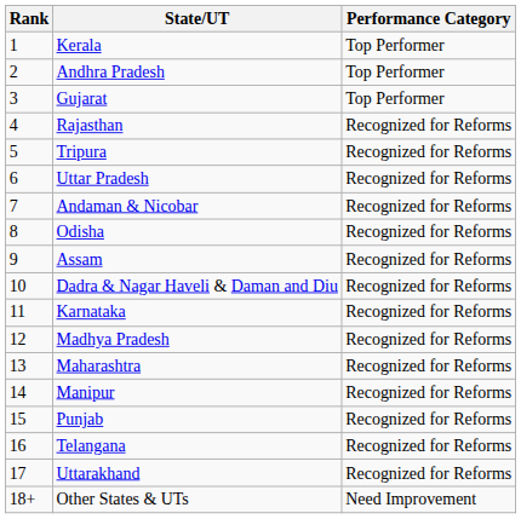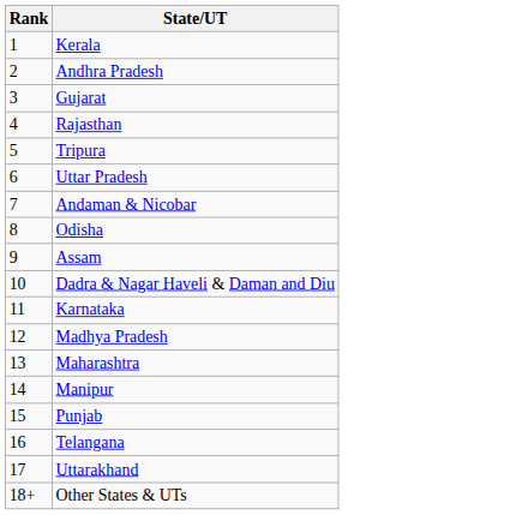- column: Performance Category | Top Performer | Top Performer | Top Performer | Recognized for Reforms | Recognized for Reforms | Recognized for Reforms | Recognized for Reforms | Recognized for Reforms | Recognized for Reforms | Recognized for Reforms | Recognized for Reforms | Recognized for Reforms | Recognized for Reforms | Recognized for Reforms | Recognized for Reforms | Recognized for Reforms | Recognized for Reforms | Need Improvement
